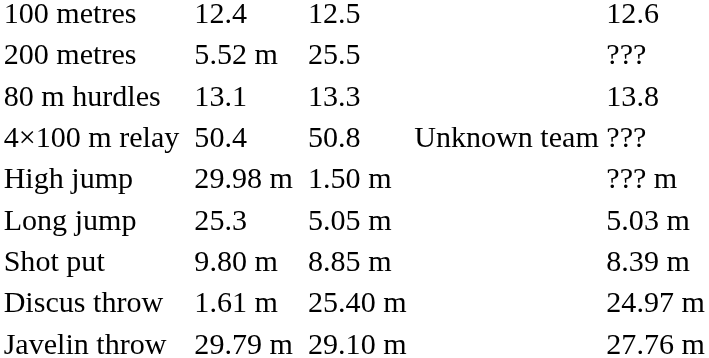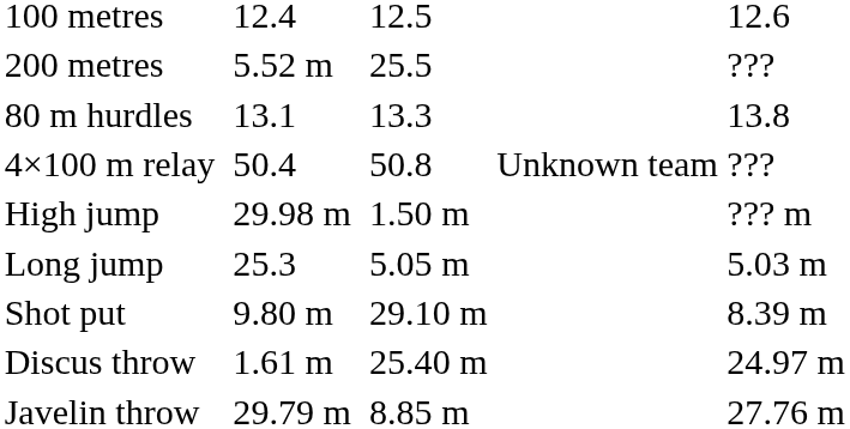Shot put | column 5: 8.85 m -> 29.10 m
Javelin throw | column 5: 29.10 m -> 8.85 m
